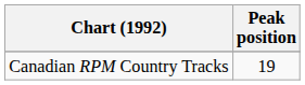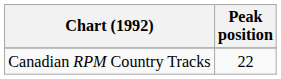Canadian RPM Country Tracks | Peak position: 19 -> 22
